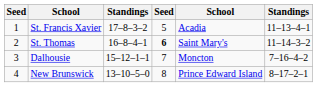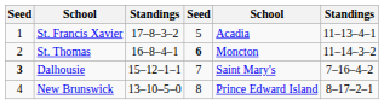St. Thomas | column 5: Saint Mary's -> Moncton
Dalhousie | column 1: normal -> bold
Dalhousie | column 5: Moncton -> Saint Mary's
